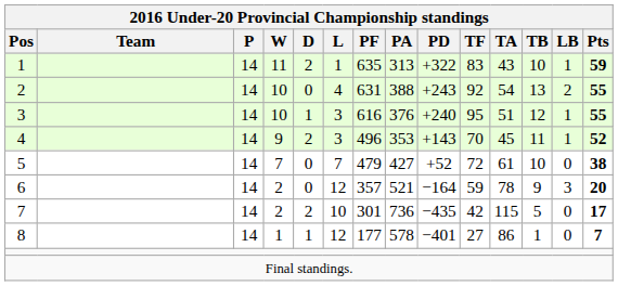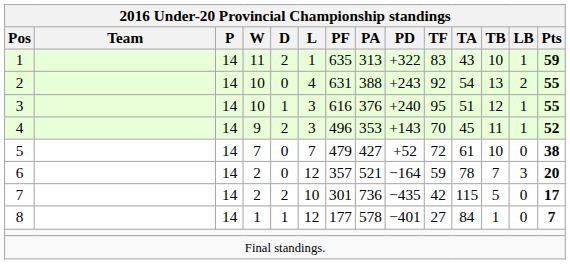6 | TB: 9 -> 7
8 | TA: 86 -> 84
